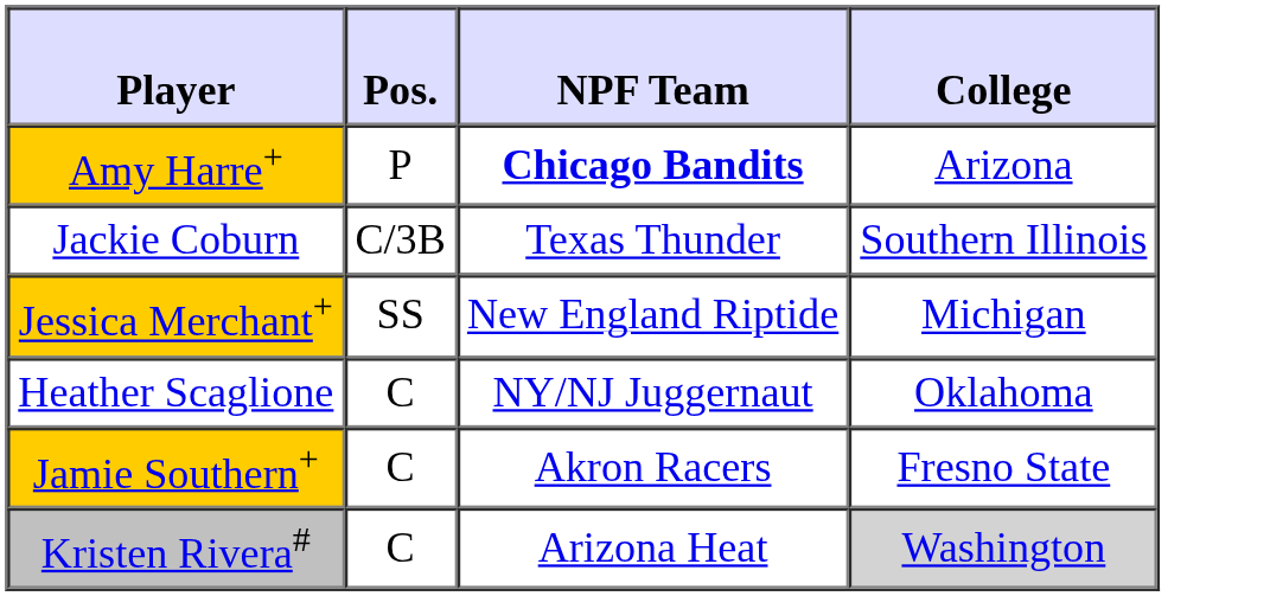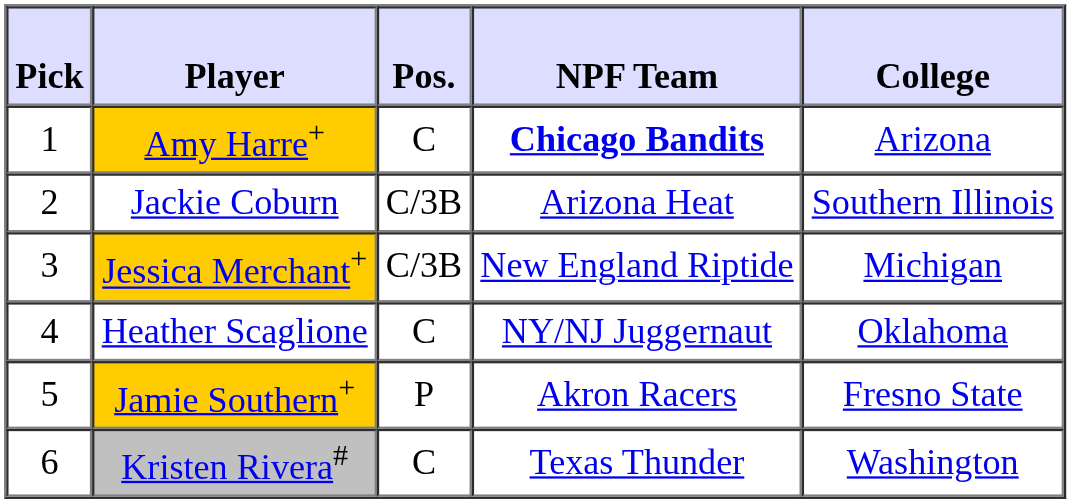+ column: Pick | 1 | 2 | 3 | 4 | 5 | 6
Amy Harre+ | Pos.: P -> C
Jackie Coburn | NPF Team: Texas Thunder -> Arizona Heat
Jessica Merchant+ | Pos.: SS -> C/3B
Jamie Southern+ | Pos.: C -> P
Kristen Rivera# | NPF Team: Arizona Heat -> Texas Thunder
Kristen Rivera# | College: lightgrey background -> no background
